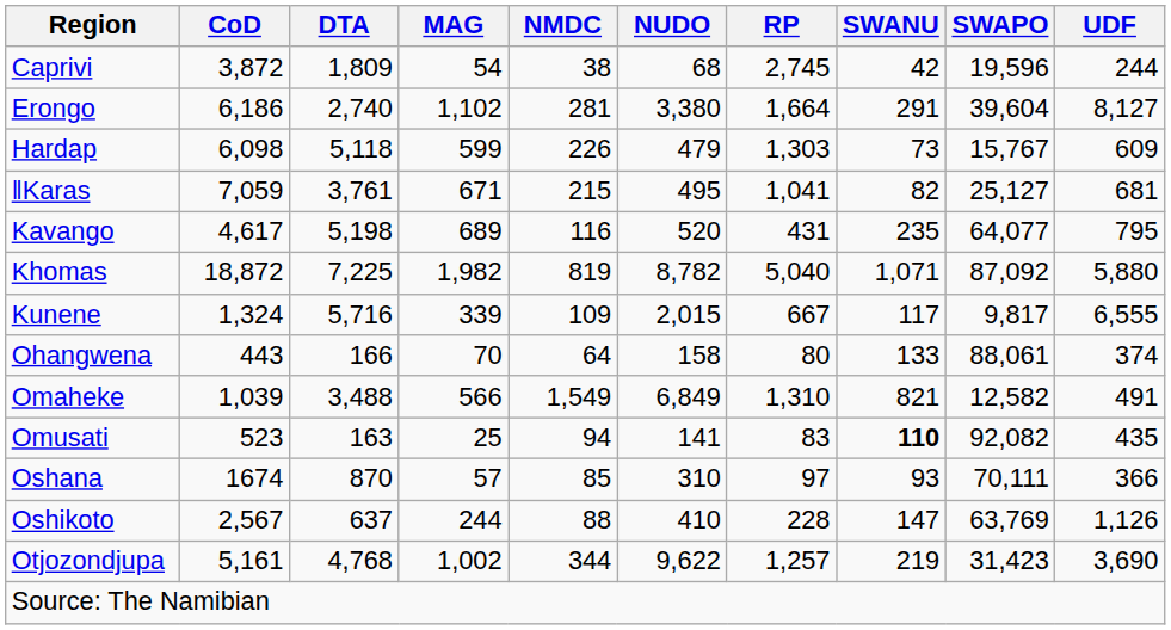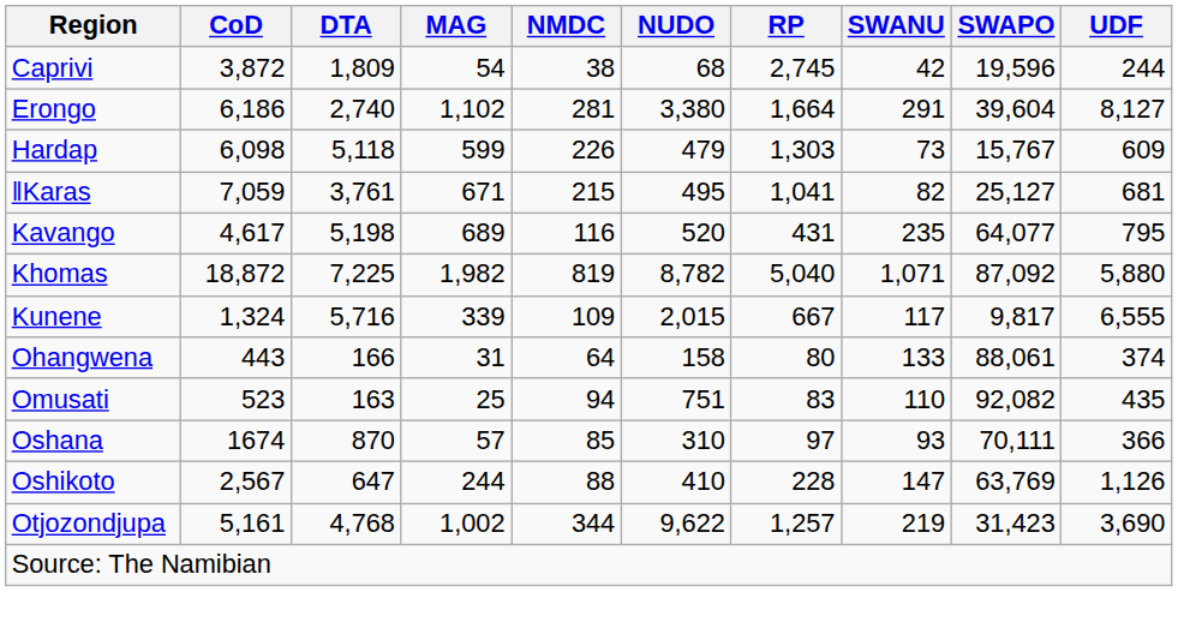Ohangwena | MAG: 70 -> 31
- row: Omaheke | 1,039 | 3,488 | 566 | 1,549 | 6,849 | 1,310 | 821 | 12,582 | 491
Omusati | NUDO: 141 -> 751
Omusati | SWANU: bold -> normal
Oshikoto | DTA: 637 -> 647
